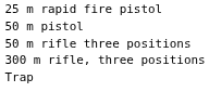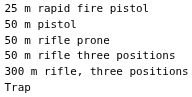+ row: 50 m rifle prone
